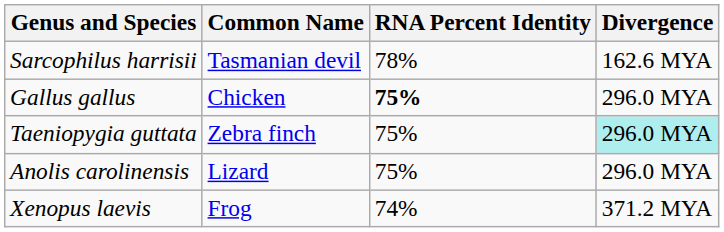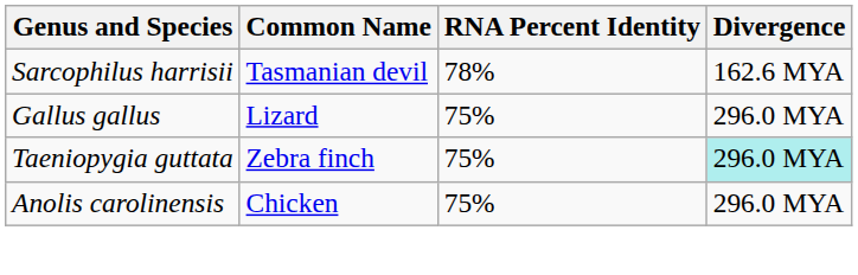Gallus gallus | Common Name: Chicken -> Lizard
Gallus gallus | RNA Percent Identity: bold -> normal
Anolis carolinensis | Common Name: Lizard -> Chicken
- row: Xenopus laevis | Frog | 74% | 371.2 MYA
